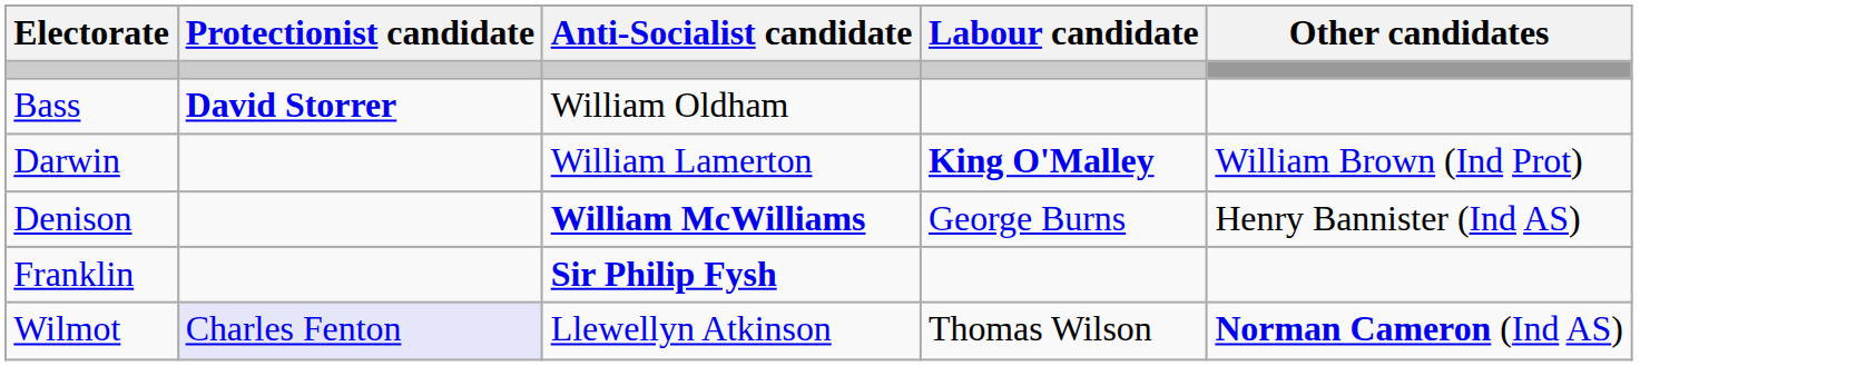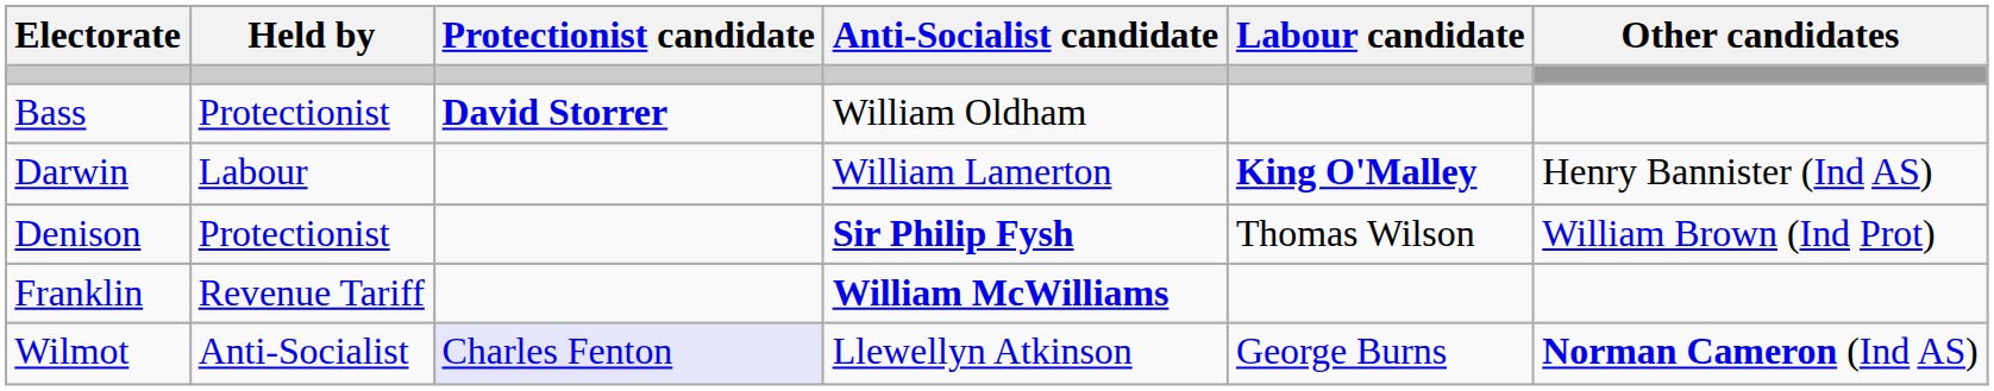+ column: Held by | Protectionist | Labour | Protectionist | Revenue Tariff | Anti-Socialist
Darwin | Other candidates: William Brown (Ind Prot) -> Henry Bannister (Ind AS)
Denison | Anti-Socialist candidate: William McWilliams -> Sir Philip Fysh
Denison | Labour candidate: George Burns -> Thomas Wilson
Denison | Other candidates: Henry Bannister (Ind AS) -> William Brown (Ind Prot)
Franklin | Anti-Socialist candidate: Sir Philip Fysh -> William McWilliams
Wilmot | Labour candidate: Thomas Wilson -> George Burns
